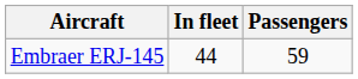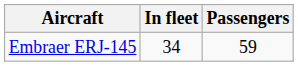Embraer ERJ-145 | In fleet: 44 -> 34
